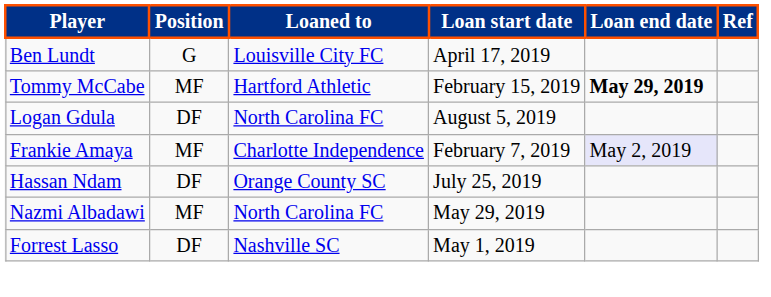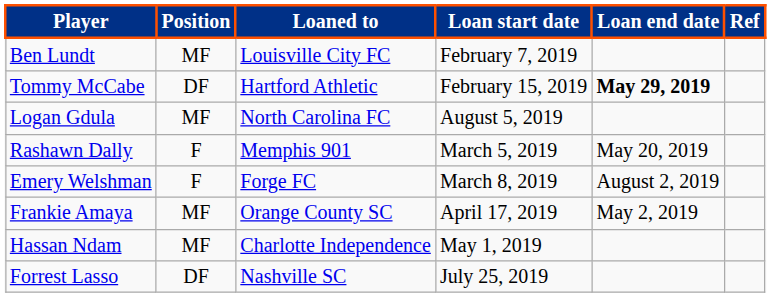Ben Lundt | Position: G -> MF
Ben Lundt | Loan start date: April 17, 2019 -> February 7, 2019
Tommy McCabe | Position: MF -> DF
Logan Gdula | Position: DF -> MF
+ row: Rashawn Dally | F | Memphis 901 | March 5, 2019 | May 20, 2019
+ row: Emery Welshman | F | Forge FC | March 8, 2019 | August 2, 2019
Frankie Amaya | Loaned to: Charlotte Independence -> Orange County SC
Frankie Amaya | Loan start date: February 7, 2019 -> April 17, 2019
Frankie Amaya | Loan end date: lavender background -> no background
Hassan Ndam | Position: DF -> MF
Hassan Ndam | Loaned to: Orange County SC -> Charlotte Independence
Hassan Ndam | Loan start date: July 25, 2019 -> May 1, 2019
- row: Nazmi Albadawi | MF | North Carolina FC | May 29, 2019
Forrest Lasso | Loan start date: May 1, 2019 -> July 25, 2019
